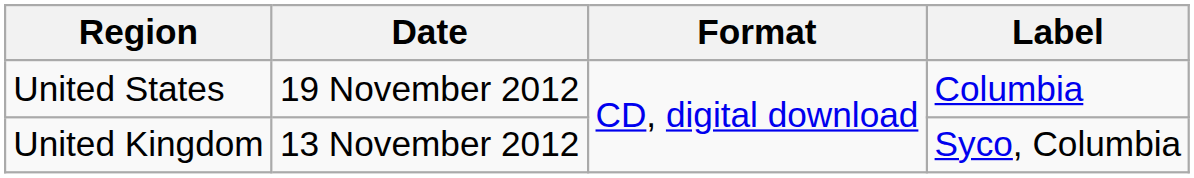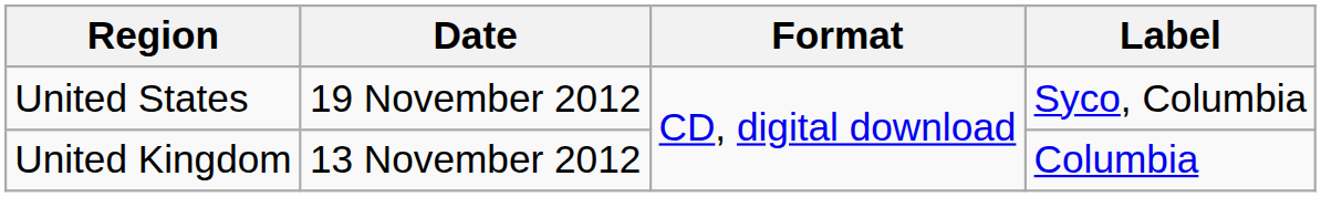United States | Label: Columbia -> Syco, Columbia
United Kingdom | Label: Syco, Columbia -> Columbia
